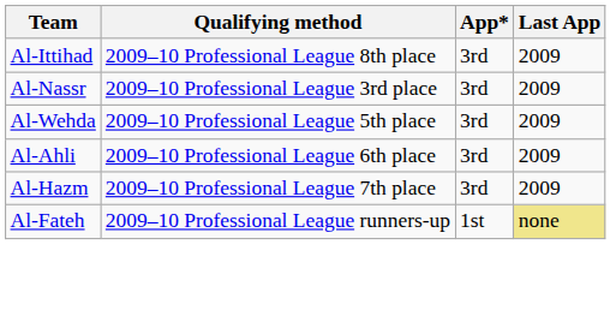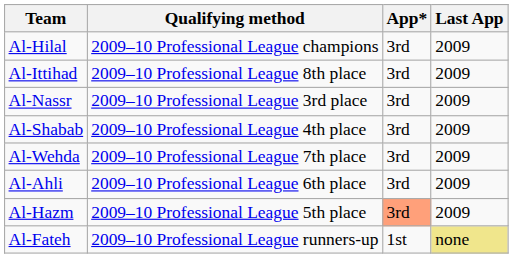+ row: Al-Hilal | 2009–10 Professional League champions | 3rd | 2009
+ row: Al-Shabab | 2009–10 Professional League 4th place | 3rd | 2009
Al-Wehda | Qualifying method: 2009–10 Professional League 5th place -> 2009–10 Professional League 7th place
Al-Hazm | Qualifying method: 2009–10 Professional League 7th place -> 2009–10 Professional League 5th place
Al-Hazm | App*: no background -> lightsalmon background
